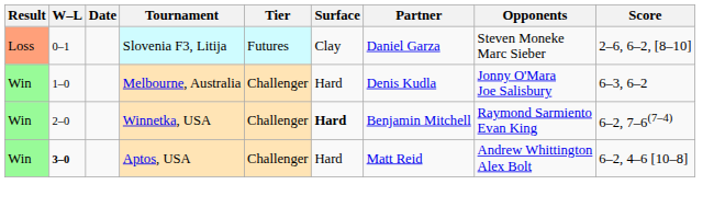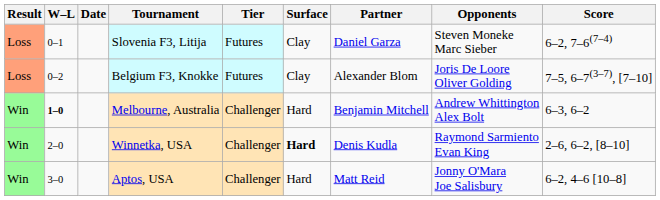Slovenia F3, Litija | Score: 2–6, 6–2, [8–10] -> 6–2, 7–6(7–4)
+ row: Loss | 0–2 | Belgium F3, Knokke | Futures | Clay | Alexander Blom | Joris De Loore Oliver Golding | 7–5, 6–7(3–7), [7–10]
Melbourne, Australia | W–L: normal -> bold
Melbourne, Australia | Partner: Denis Kudla -> Benjamin Mitchell
Melbourne, Australia | Opponents: Jonny O'Mara Joe Salisbury -> Andrew Whittington Alex Bolt
Winnetka, USA | Partner: Benjamin Mitchell -> Denis Kudla
Winnetka, USA | Score: 6–2, 7–6(7–4) -> 2–6, 6–2, [8–10]
Aptos, USA | W–L: bold -> normal
Aptos, USA | Opponents: Andrew Whittington Alex Bolt -> Jonny O'Mara Joe Salisbury
